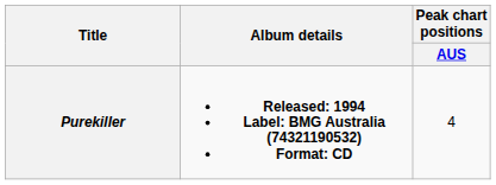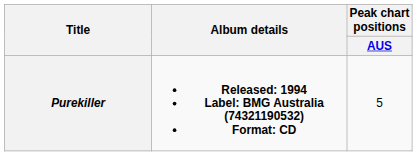Purekiller | Peak chart positions / AUS: 4 -> 5
